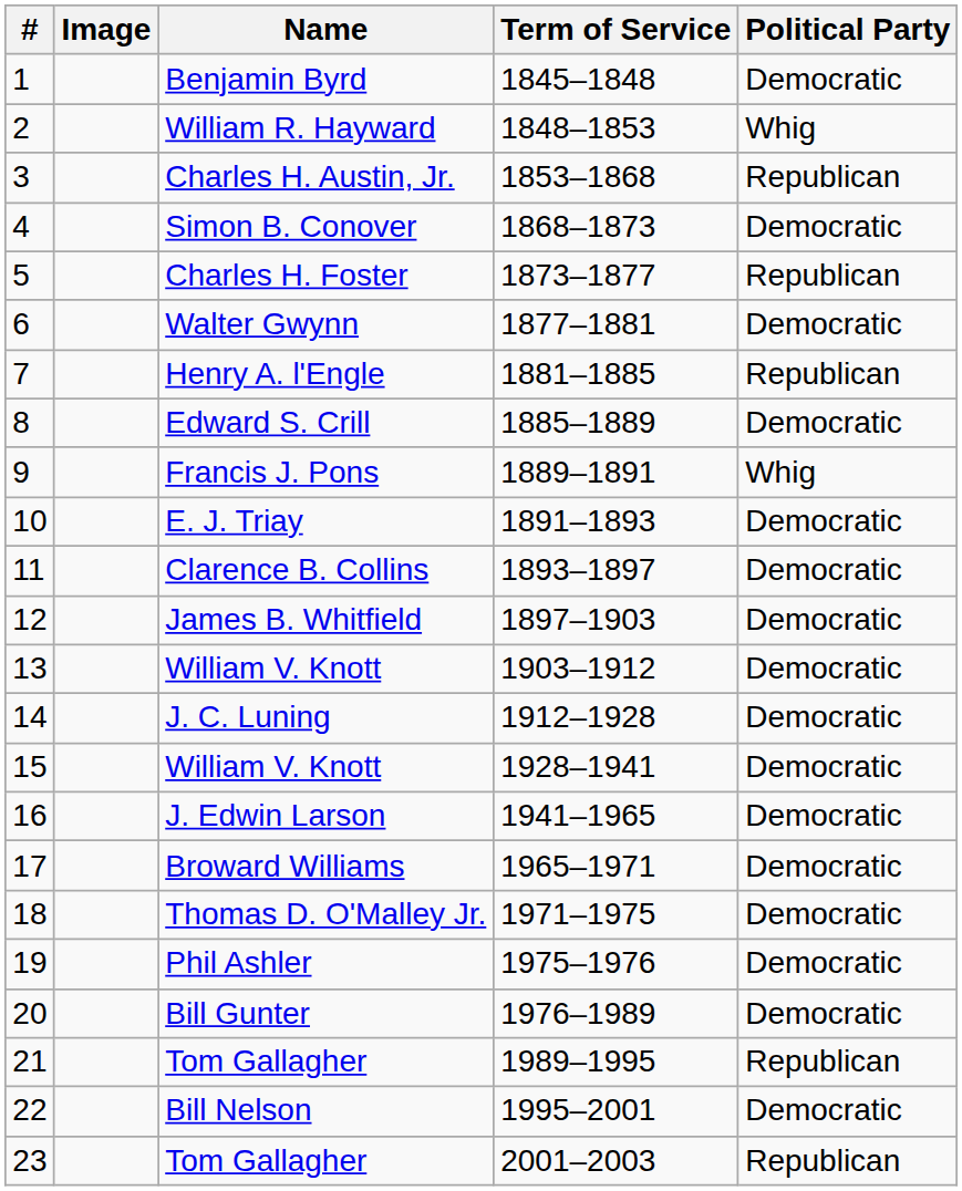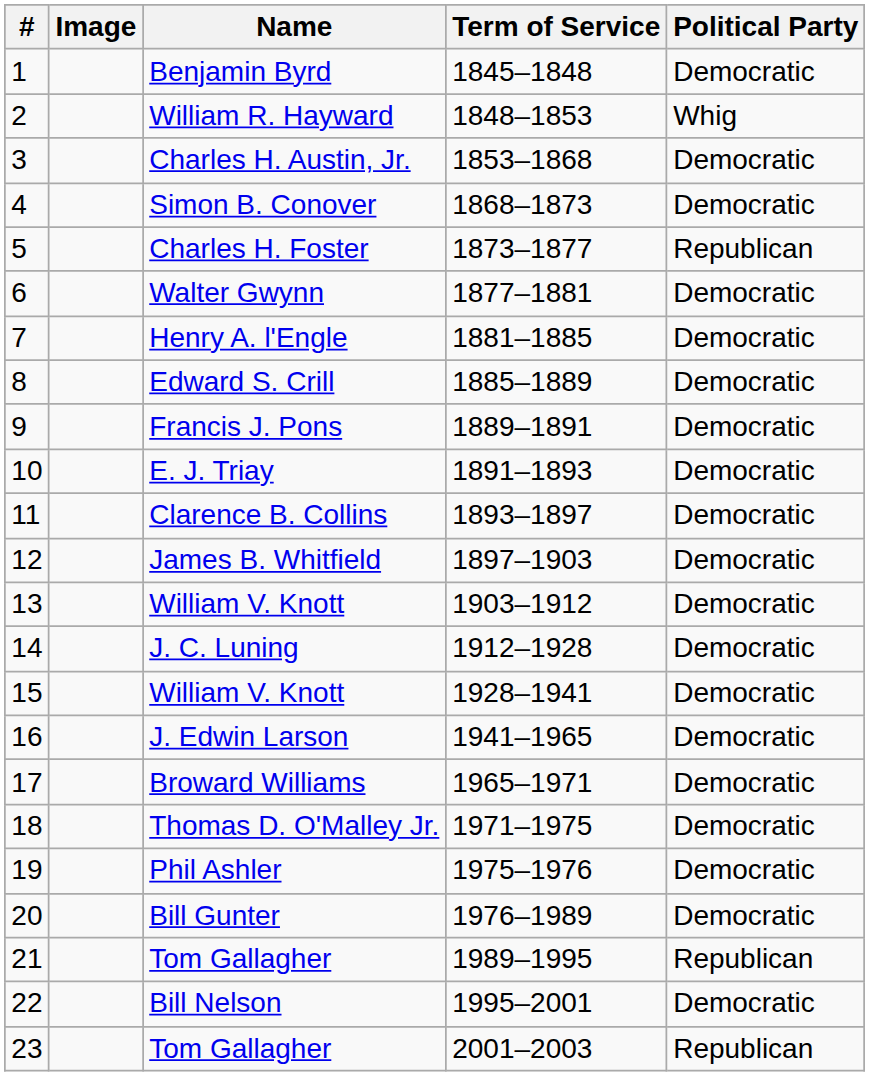Charles H. Austin, Jr. | Political Party: Republican -> Democratic
Henry A. l'Engle | Political Party: Republican -> Democratic
Francis J. Pons | Political Party: Whig -> Democratic
